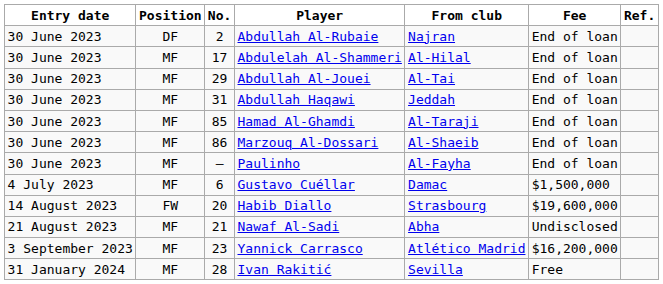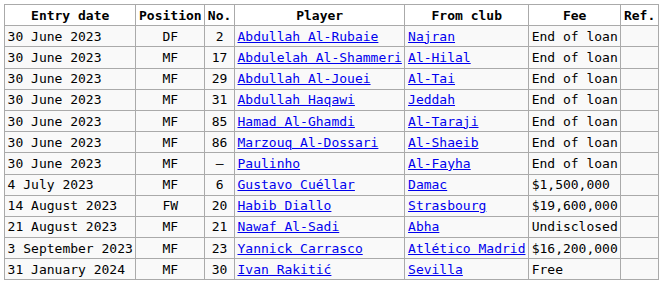Ivan Rakitić | No.: 28 -> 30
